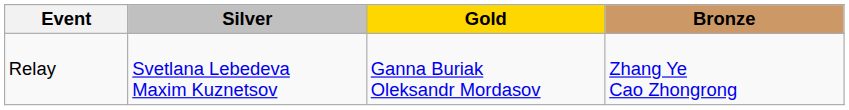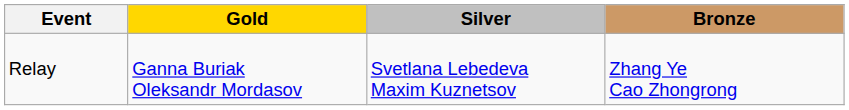columns swapped: Gold <-> Silver
